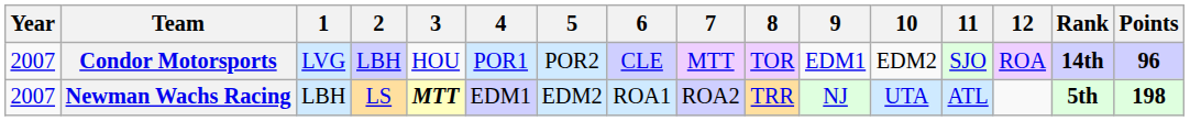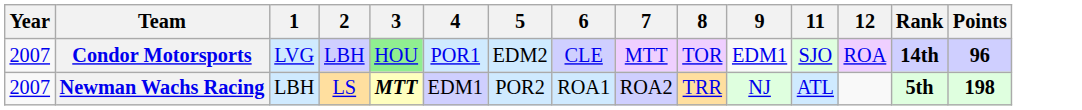- column: 10 | EDM2 | UTA
Condor Motorsports | 3: no background -> lightgreen background
Condor Motorsports | 5: POR2 -> EDM2
Newman Wachs Racing | 5: EDM2 -> POR2
